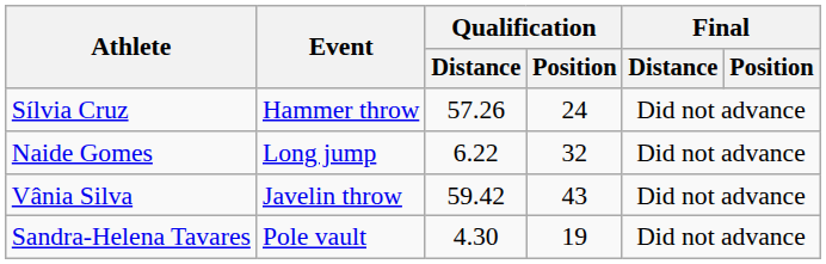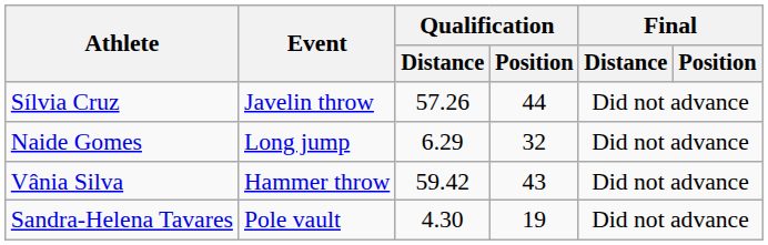Sílvia Cruz | Event: Hammer throw -> Javelin throw
Sílvia Cruz | Qualification / Position: 24 -> 44
Naide Gomes | Qualification / Distance: 6.22 -> 6.29
Vânia Silva | Event: Javelin throw -> Hammer throw
